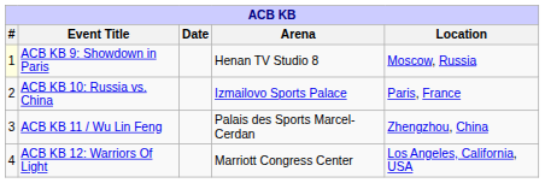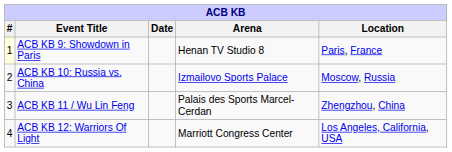ACB KB 9: Showdown in Paris | Location: Moscow, Russia -> Paris, France
ACB KB 10: Russia vs. China | Location: Paris, France -> Moscow, Russia
